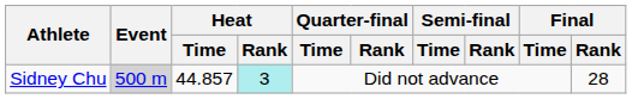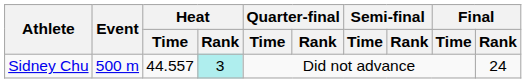Sidney Chu | Event: lightgrey background -> no background
Sidney Chu | Heat / Time: 44.857 -> 44.557
Sidney Chu | Final / Rank: 28 -> 24
